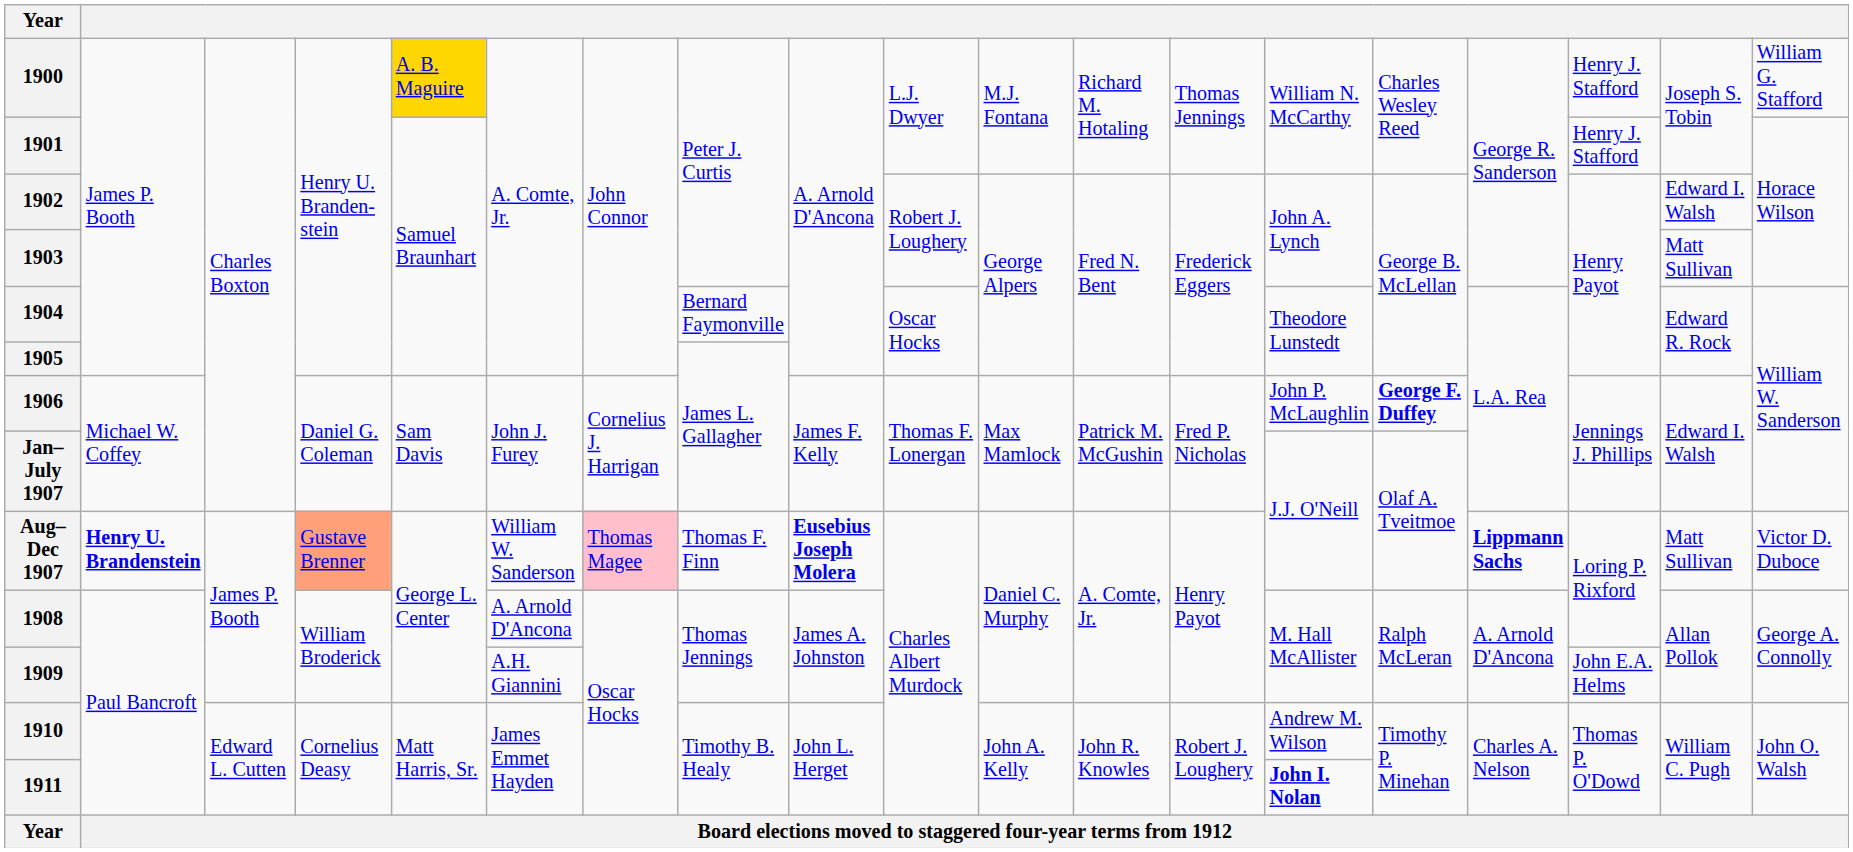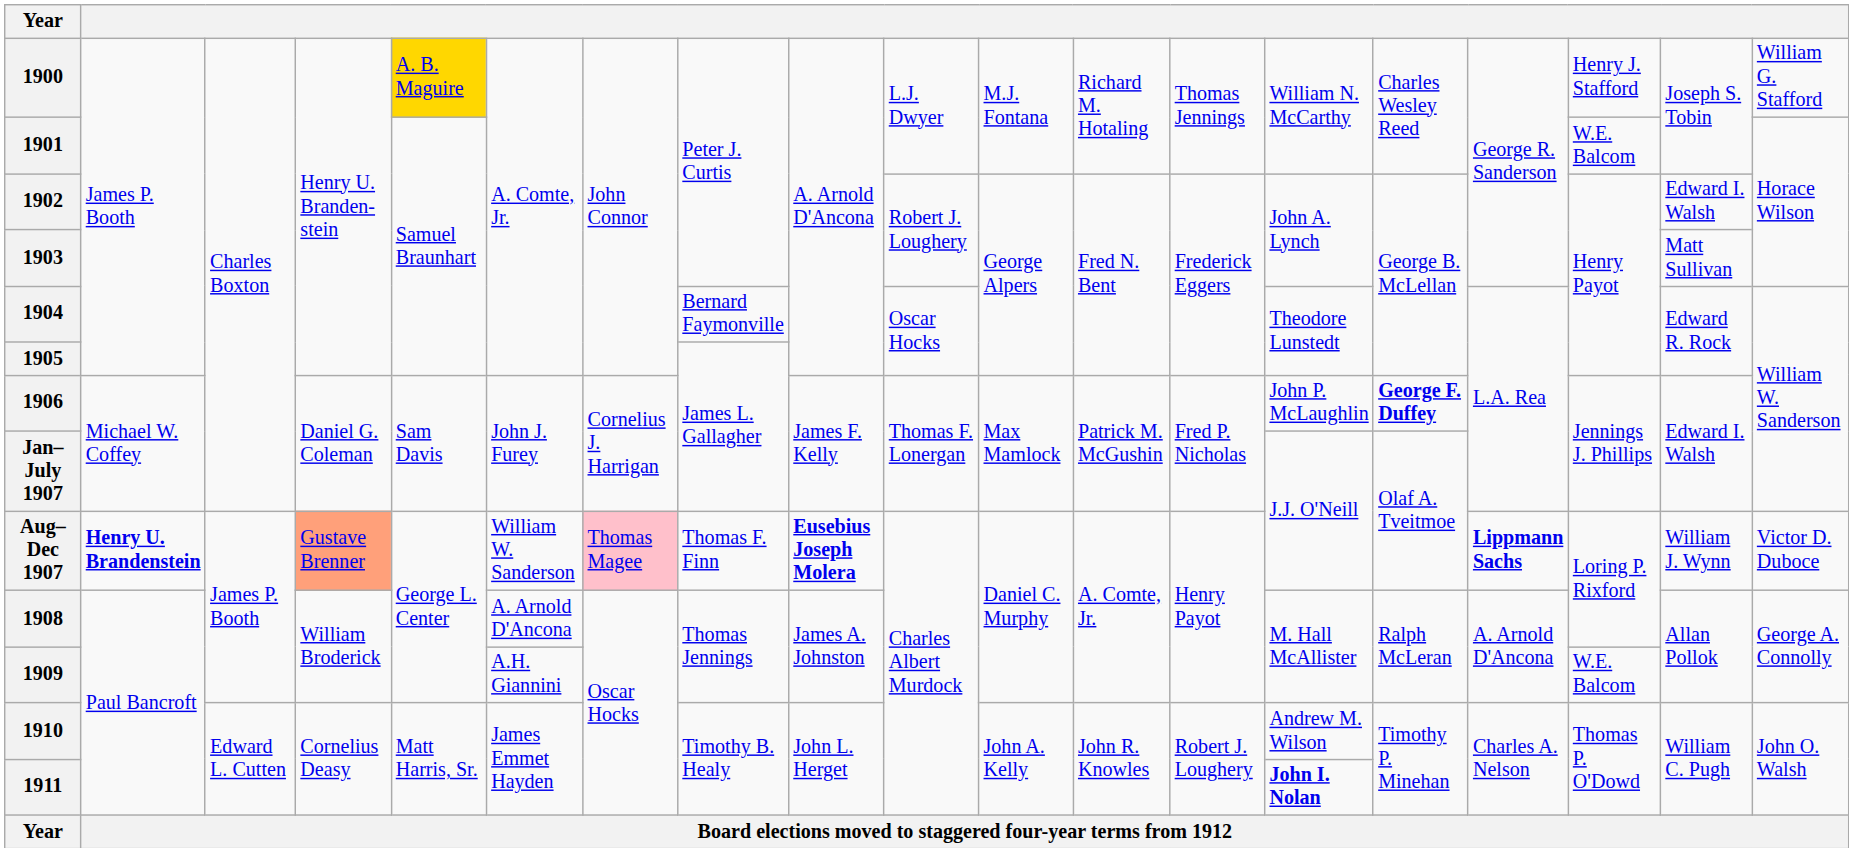1901 | column 17: Henry J. Stafford -> W.E. Balcom
Aug–Dec 1907 | column 18: Matt Sullivan -> William J. Wynn
1909 | column 17: John E.A. Helms -> W.E. Balcom
